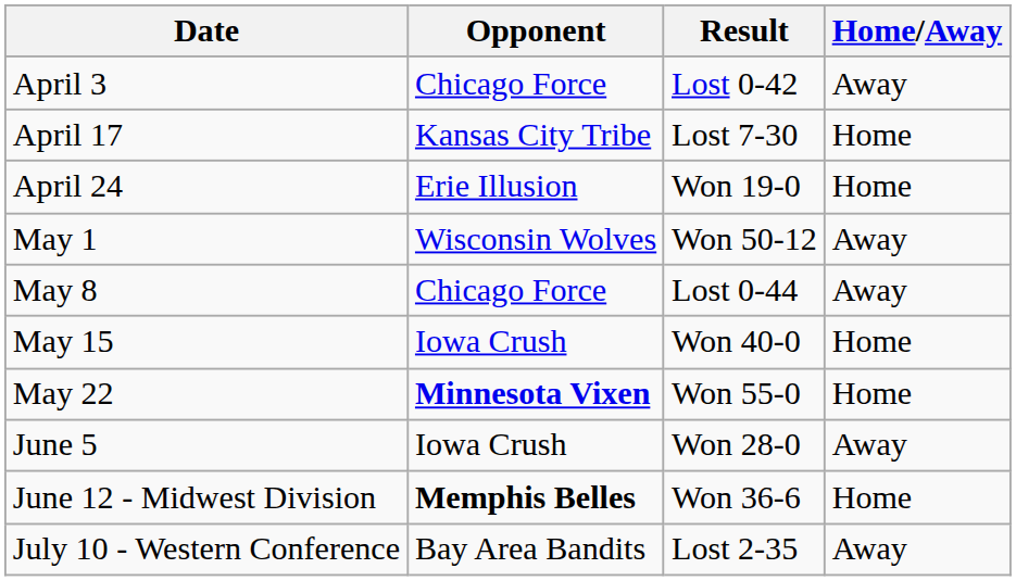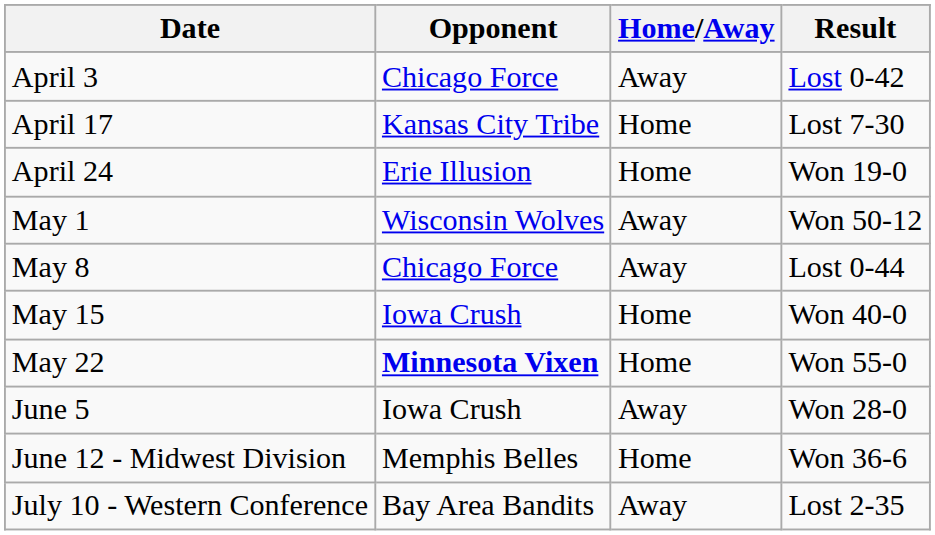columns swapped: Home/Away <-> Result
June 12 - Midwest Division | Opponent: bold -> normal
